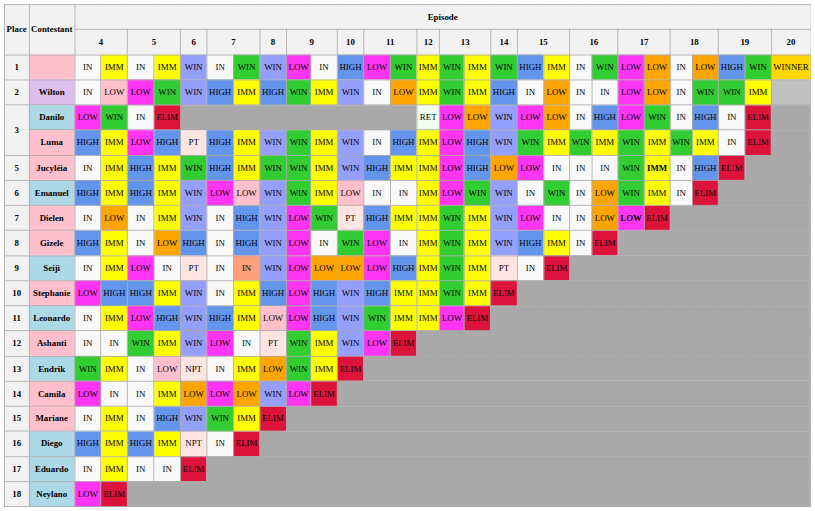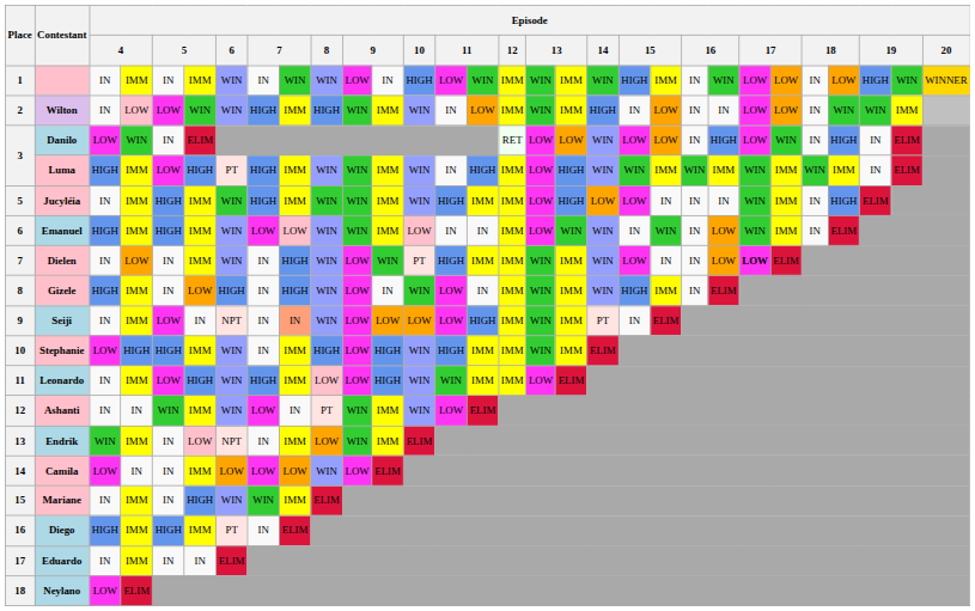Jucyléia | column 25: bold -> normal
Seiji | Episode / 6: PT -> NPT
Diego | Episode / 6: NPT -> PT
